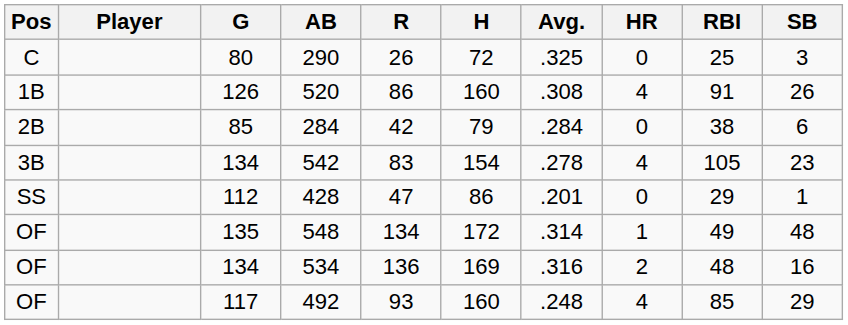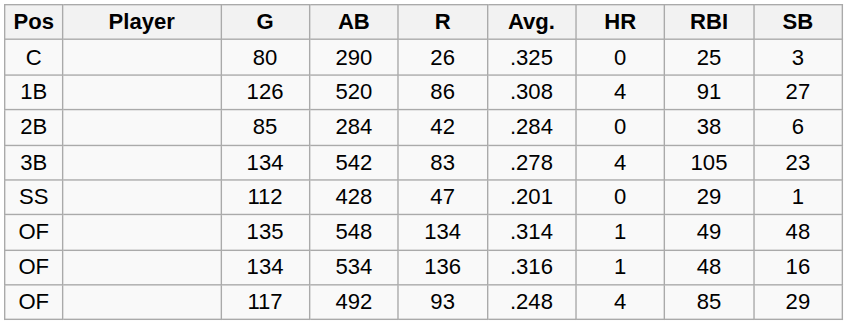- column: H | 72 | 160 | 79 | 154 | 86 | 172 | 169 | 160
520 | SB: 26 -> 27
534 | HR: 2 -> 1
